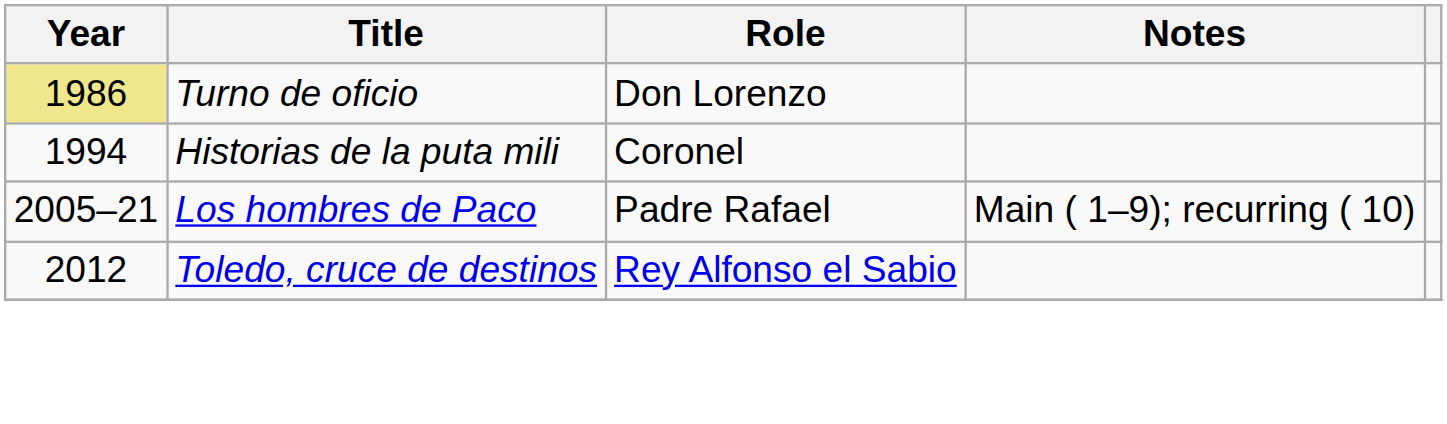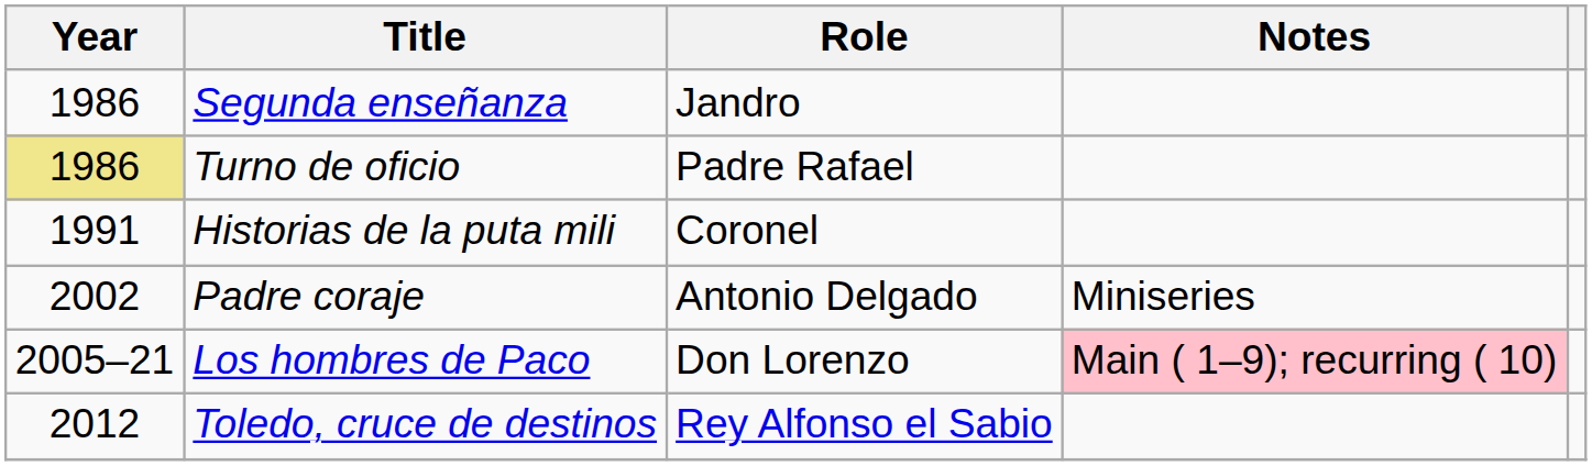+ row: 1986 | Segunda enseñanza | Jandro
Turno de oficio | Role: Don Lorenzo -> Padre Rafael
Historias de la puta mili | Year: 1994 -> 1991
+ row: 2002 | Padre coraje | Antonio Delgado | Miniseries
Los hombres de Paco | Role: Padre Rafael -> Don Lorenzo
Los hombres de Paco | Notes: no background -> pink background
